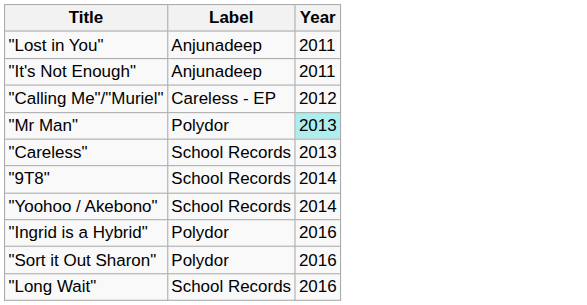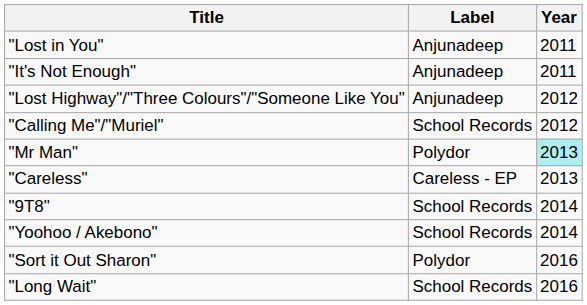+ row: "Lost Highway"/"Three Colours"/"Someone Like You" | Anjunadeep | 2012
"Calling Me"/"Muriel" | Label: Careless - EP -> School Records
"Careless" | Label: School Records -> Careless - EP
- row: "Ingrid is a Hybrid" | Polydor | 2016
